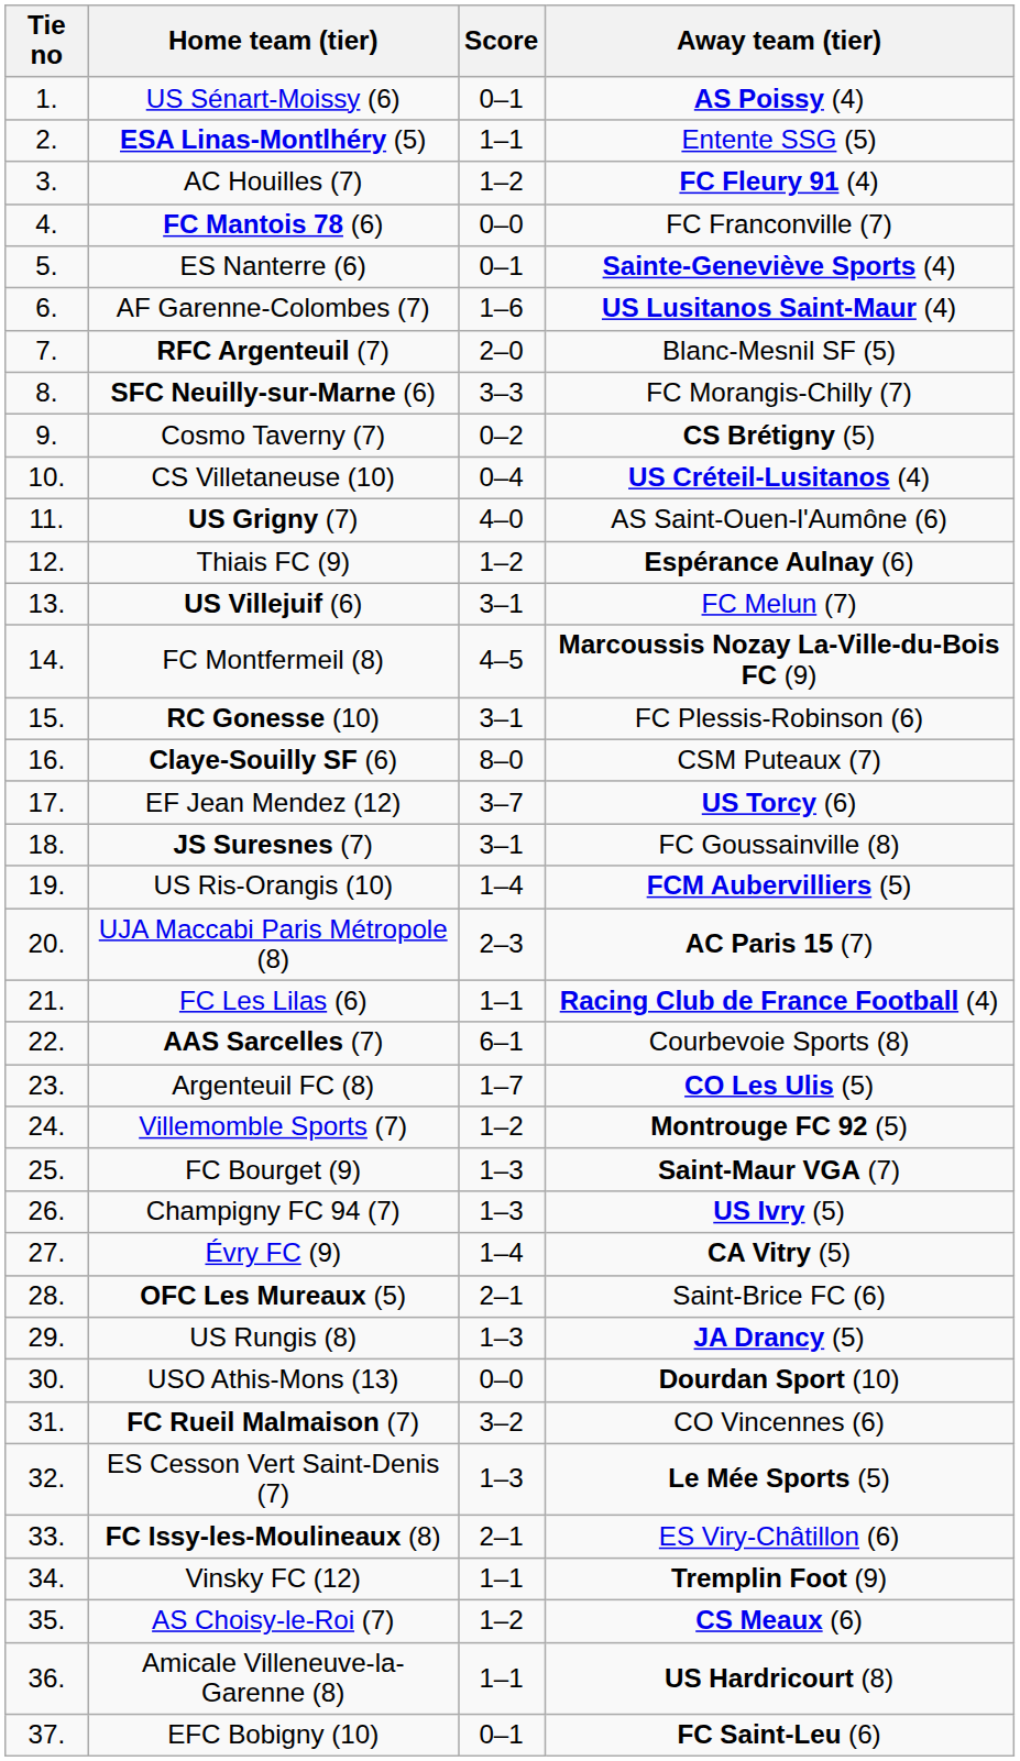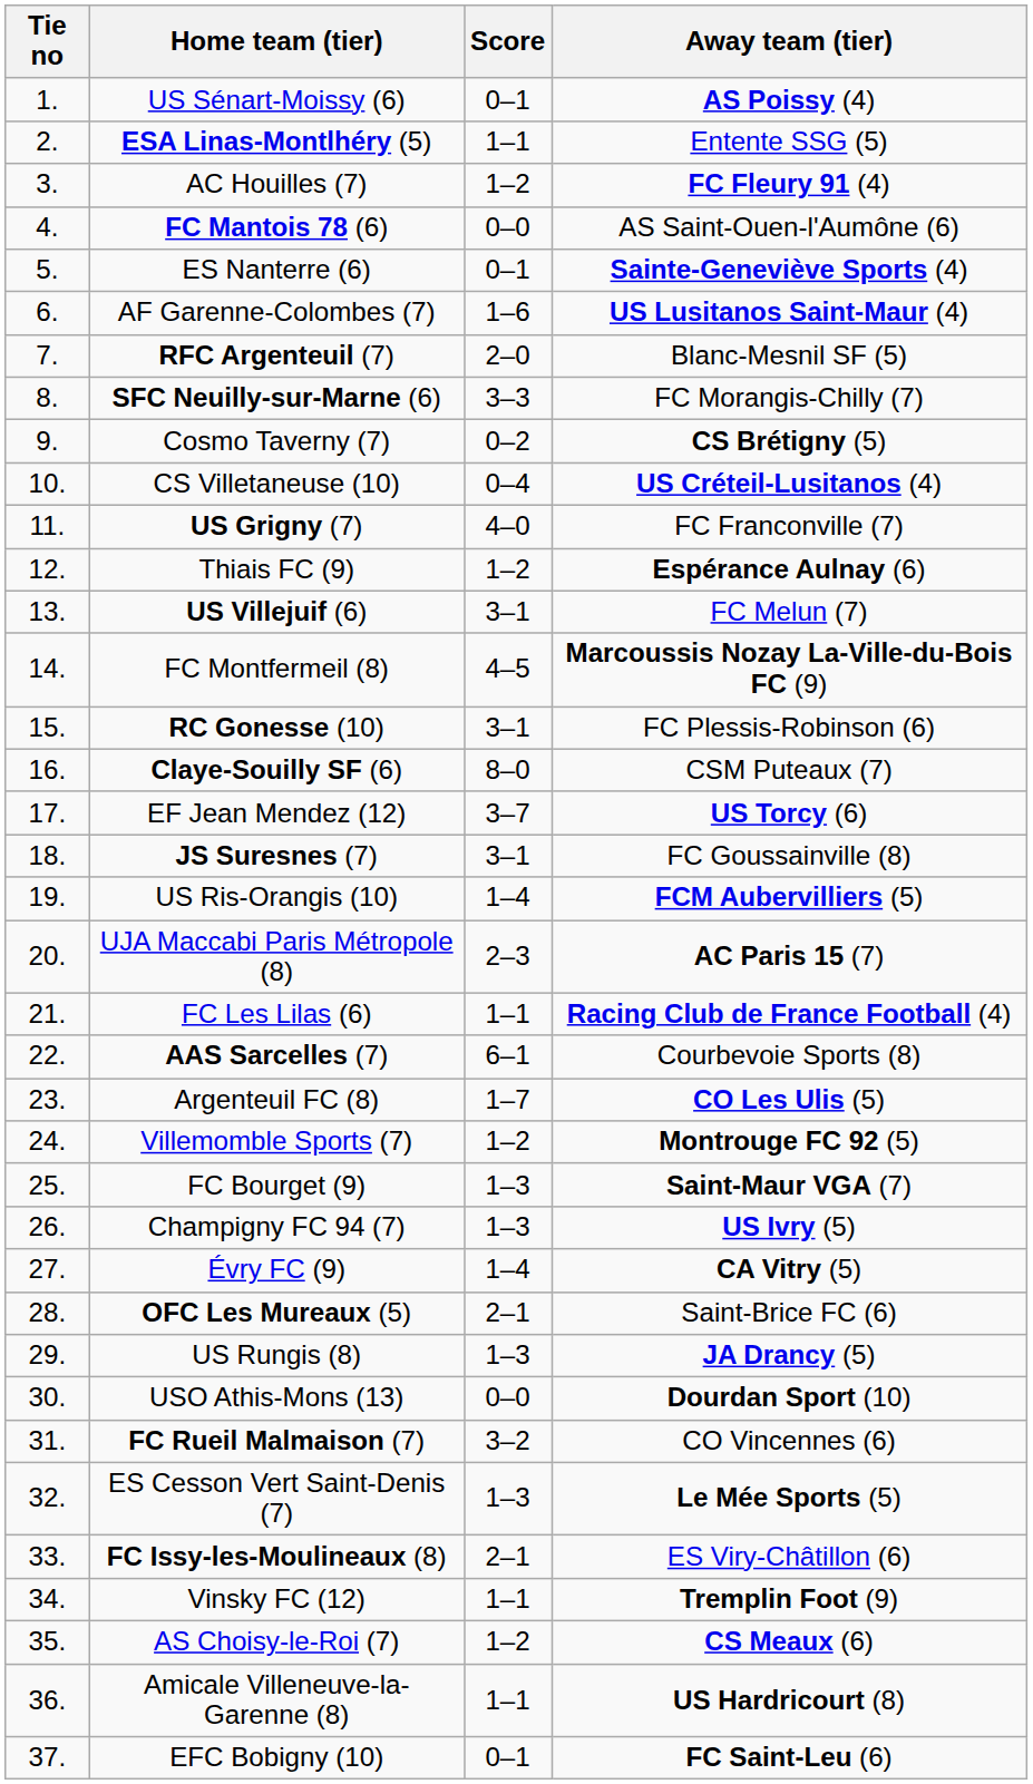FC Mantois 78 (6) | Away team (tier): FC Franconville (7) -> AS Saint-Ouen-l'Aumône (6)
US Grigny (7) | Away team (tier): AS Saint-Ouen-l'Aumône (6) -> FC Franconville (7)
